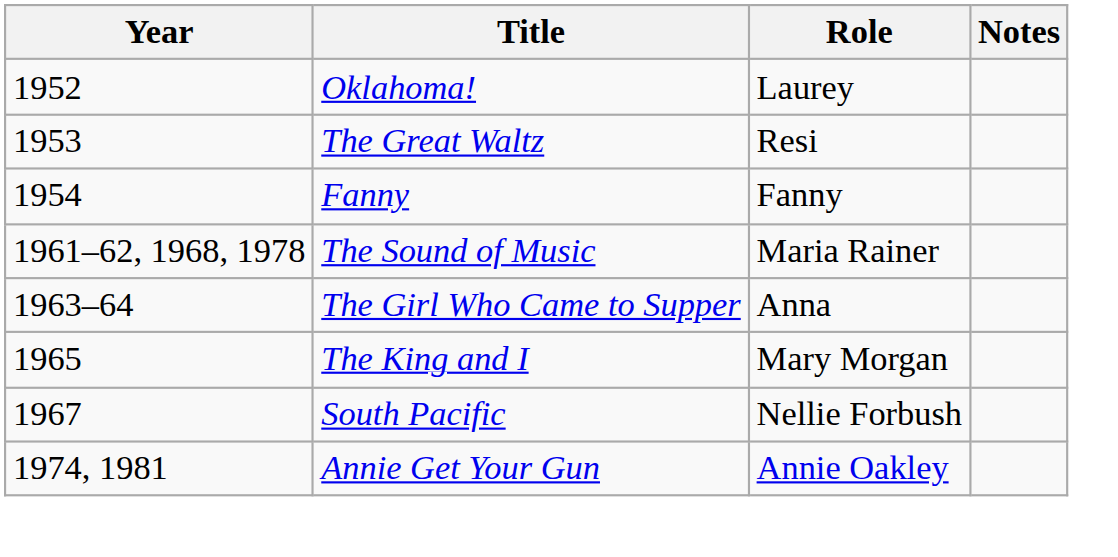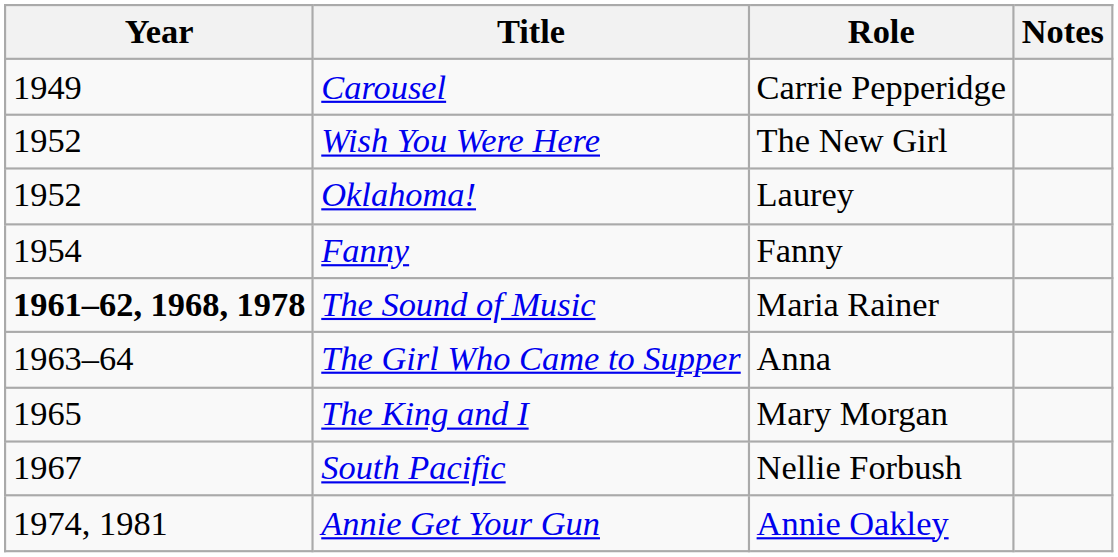+ row: 1949 | Carousel | Carrie Pepperidge
+ row: 1952 | Wish You Were Here | The New Girl
- row: 1953 | The Great Waltz | Resi
The Sound of Music | Year: normal -> bold
